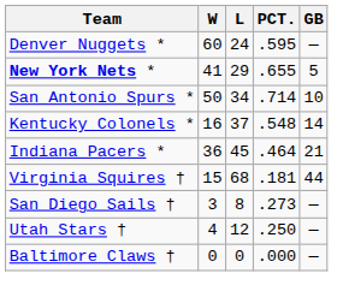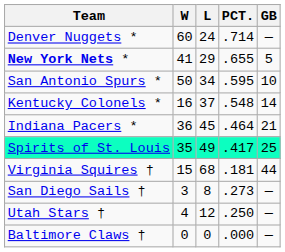Denver Nuggets * | PCT.: .595 -> .714
San Antonio Spurs * | PCT.: .714 -> .595
+ row: Spirits of St. Louis | 35 | 49 | .417 | 25
